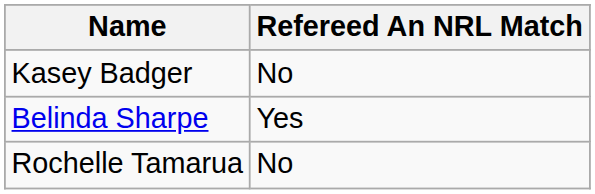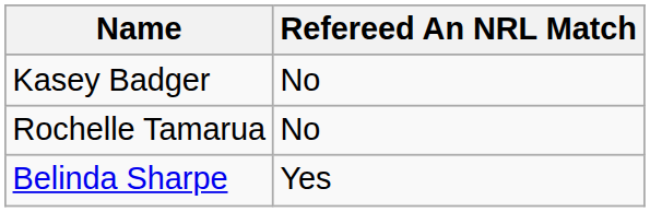rows swapped: Belinda Sharpe <-> Rochelle Tamarua
